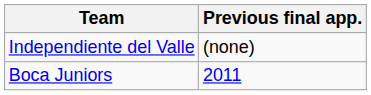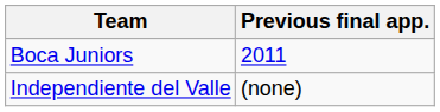rows swapped: Boca Juniors <-> Independiente del Valle
